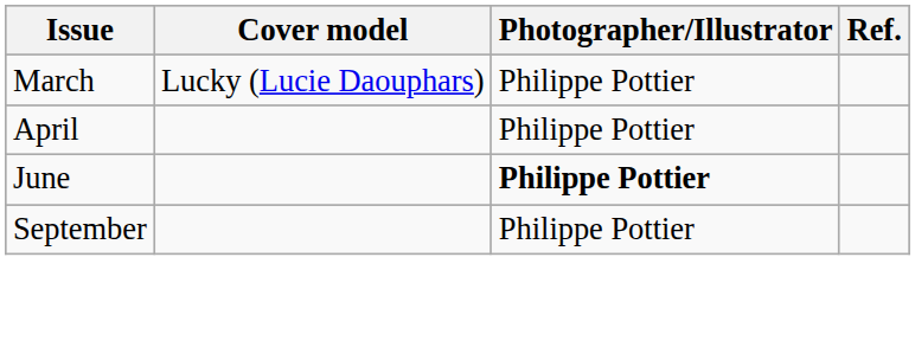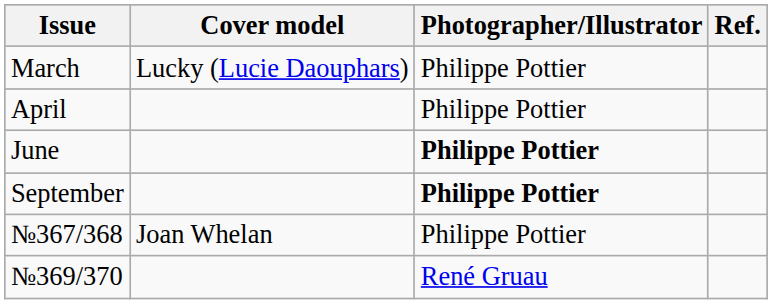September | Photographer/Illustrator: normal -> bold
+ row: №367/368 | Joan Whelan | Philippe Pottier
+ row: №369/370 | René Gruau
